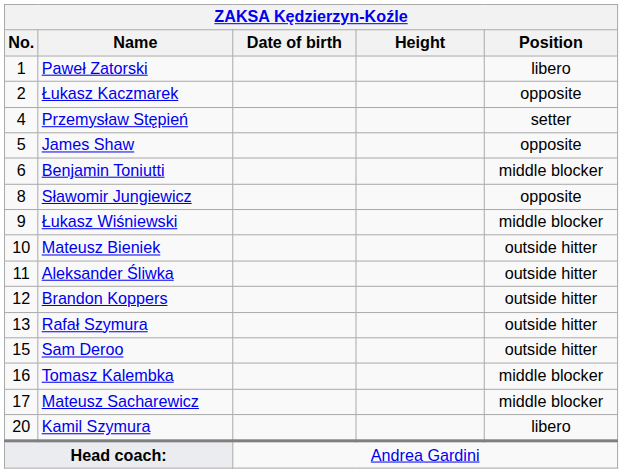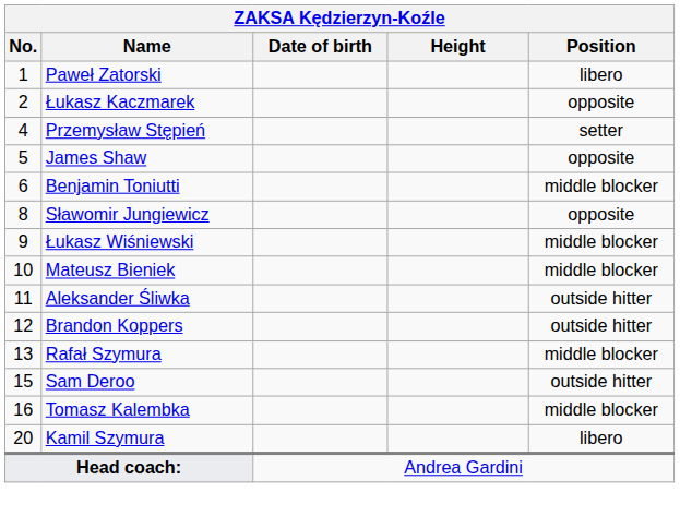Mateusz Bieniek | Position: outside hitter -> middle blocker
Rafał Szymura | Position: outside hitter -> middle blocker
- row: 17 | Mateusz Sacharewicz | middle blocker
